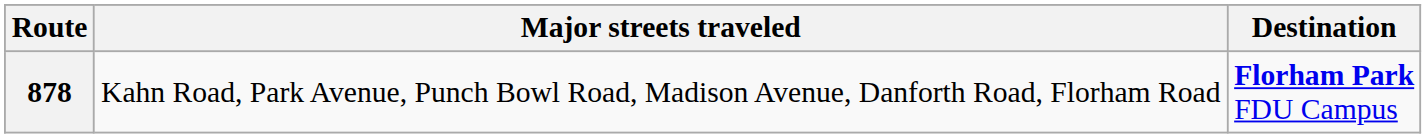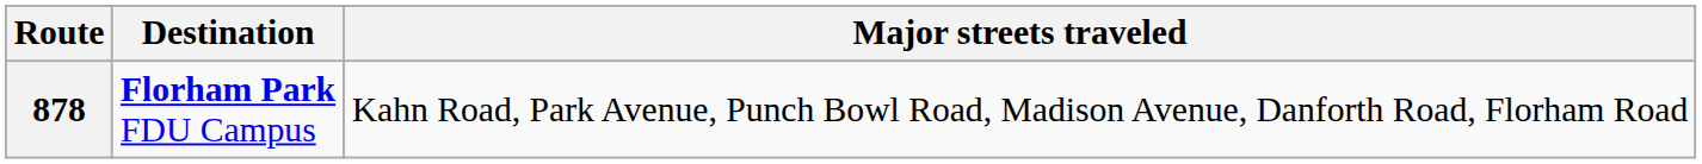columns swapped: Destination <-> Major streets traveled
